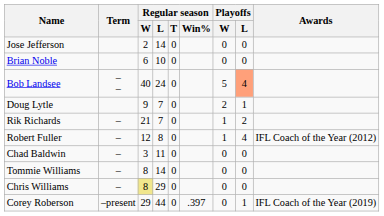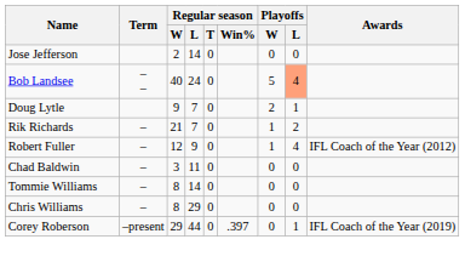- row: Brian Noble | 6 | 10 | 0 | 0 | 0
Robert Fuller | Regular season / L: 8 -> 9
Chris Williams | Regular season / W: khaki background -> no background
